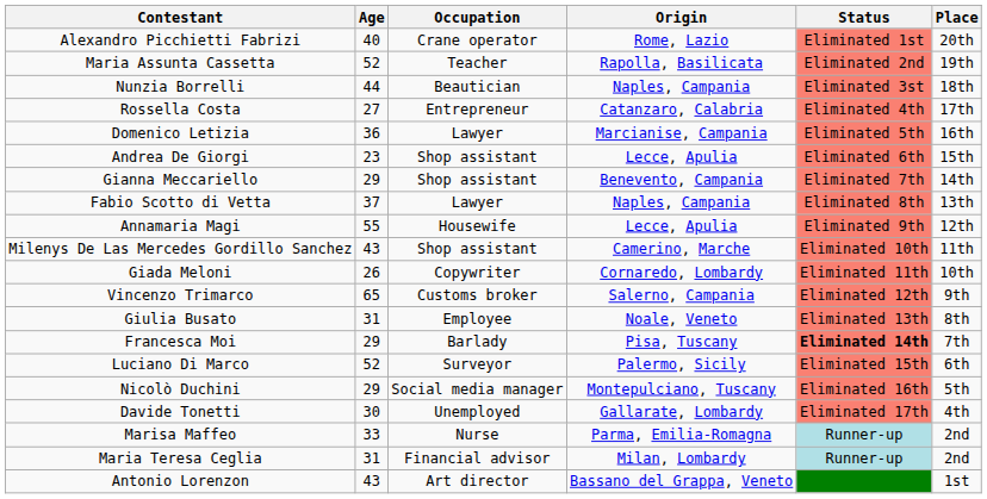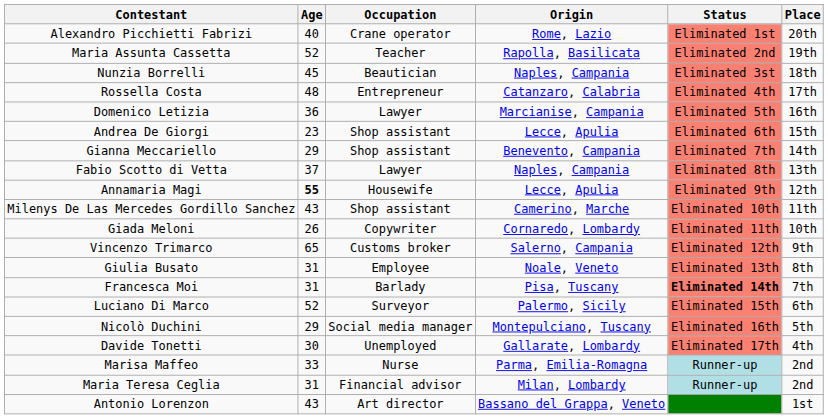Nunzia Borrelli | Age: 44 -> 45
Rossella Costa | Age: 27 -> 48
Annamaria Magi | Age: normal -> bold
Francesca Moi | Age: 29 -> 31
